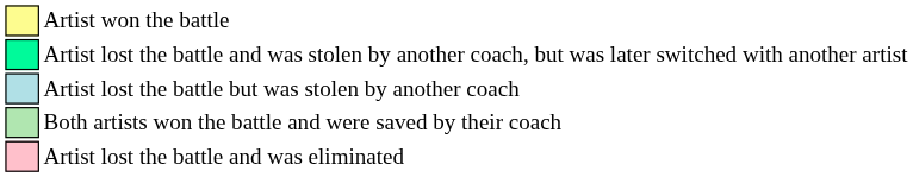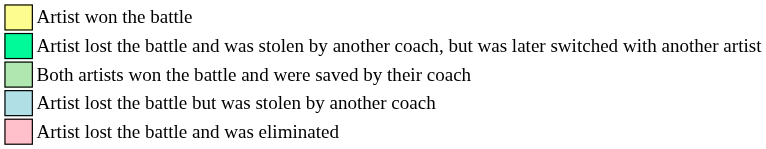rows swapped: Artist lost the battle but was stolen by another coach <-> Both artists won the battle and were saved by their coach
